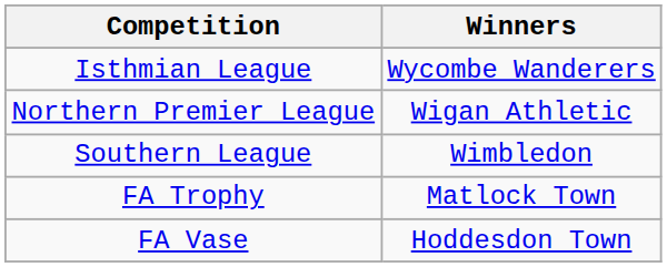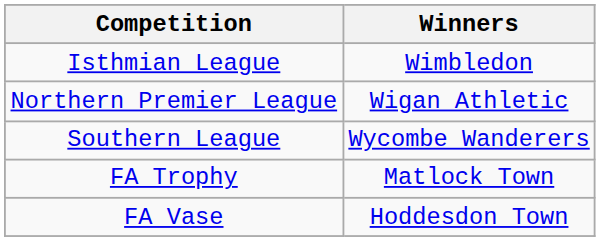Isthmian League | Winners: Wycombe Wanderers -> Wimbledon
Southern League | Winners: Wimbledon -> Wycombe Wanderers
